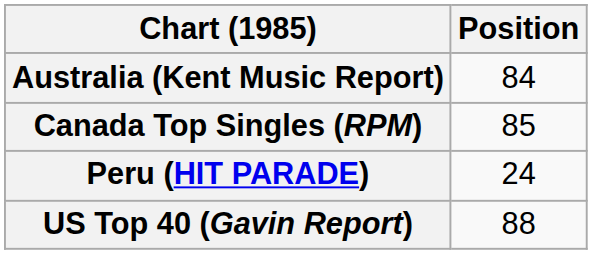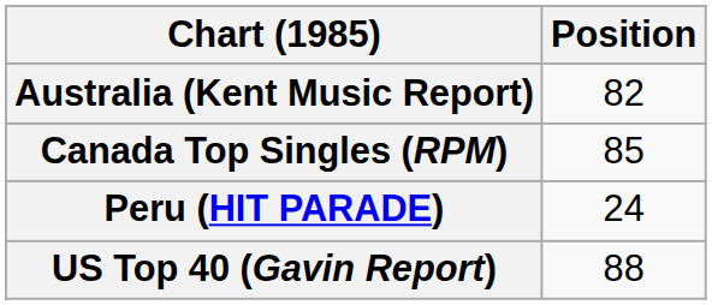Australia (Kent Music Report) | Position: 84 -> 82
